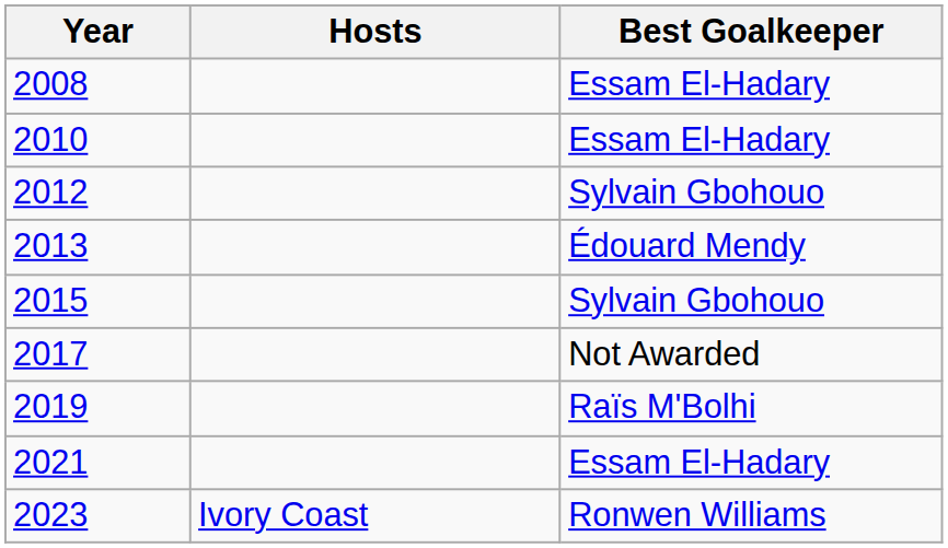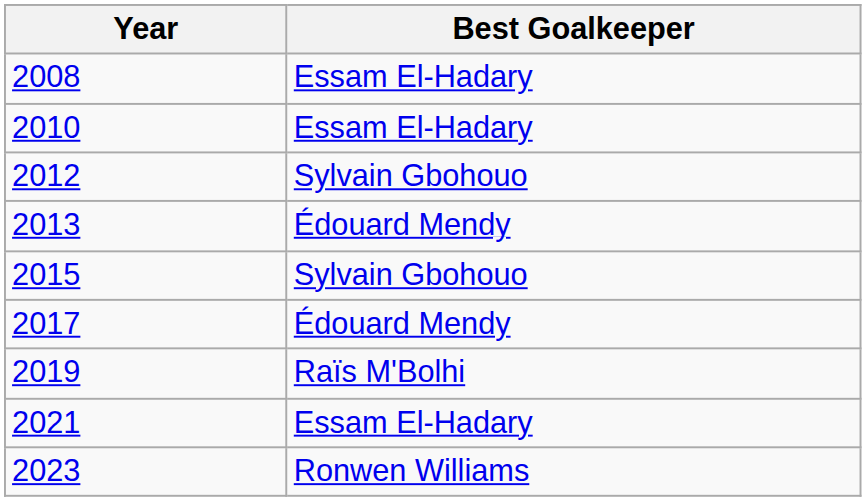- column: Hosts | Ivory Coast
2017 | Best Goalkeeper: Not Awarded -> Édouard Mendy
